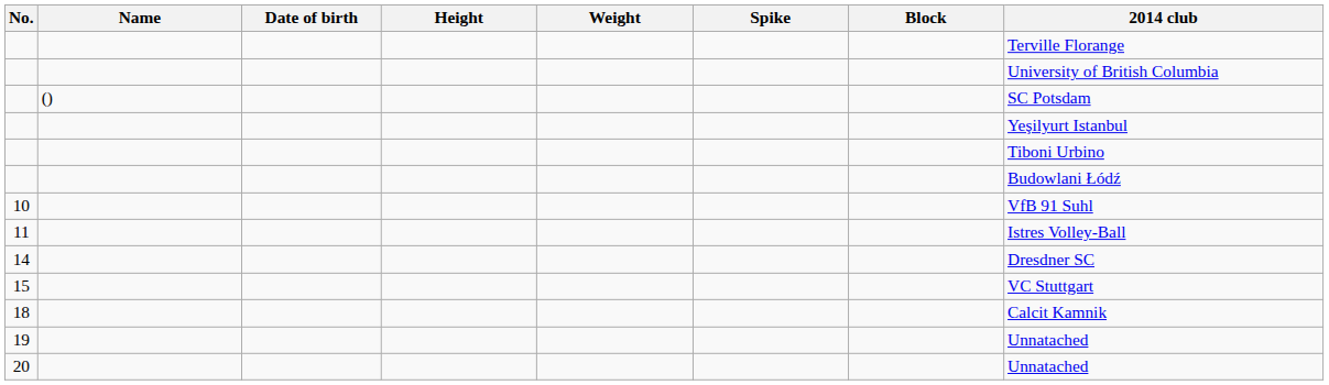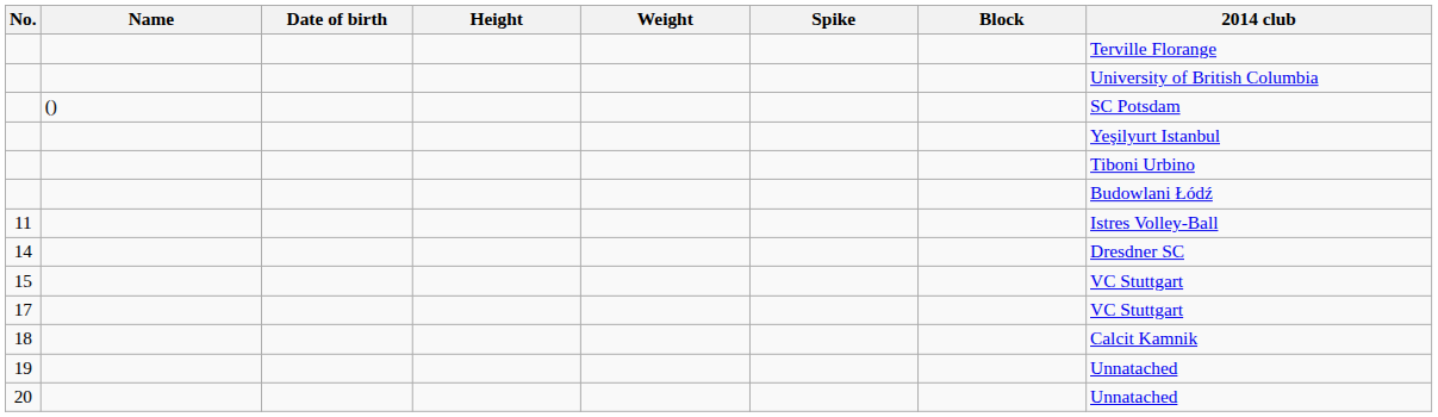- row: 10 | VfB 91 Suhl
+ row: 17 | VC Stuttgart
